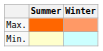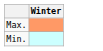- column: Summer
